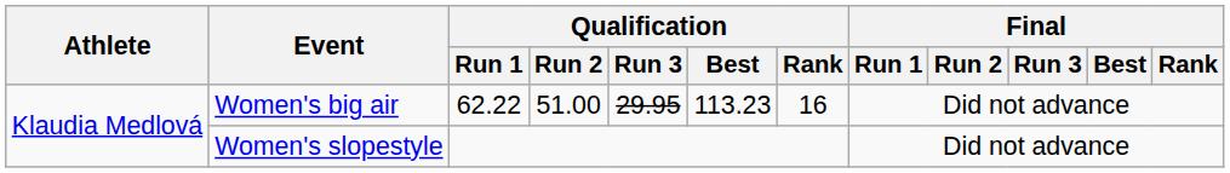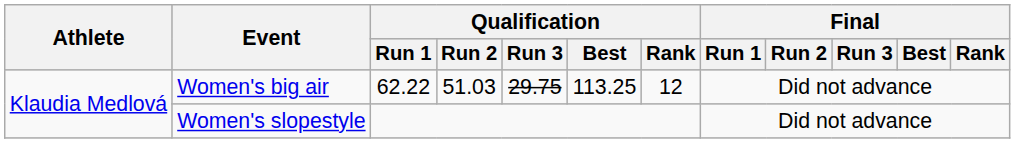Women's big air | Qualification / Run 2: 51.00 -> 51.03
Women's big air | Qualification / Run 3: 29.95 -> 29.75
Women's big air | Qualification / Best: 113.23 -> 113.25
Women's big air | Qualification / Rank: 16 -> 12
